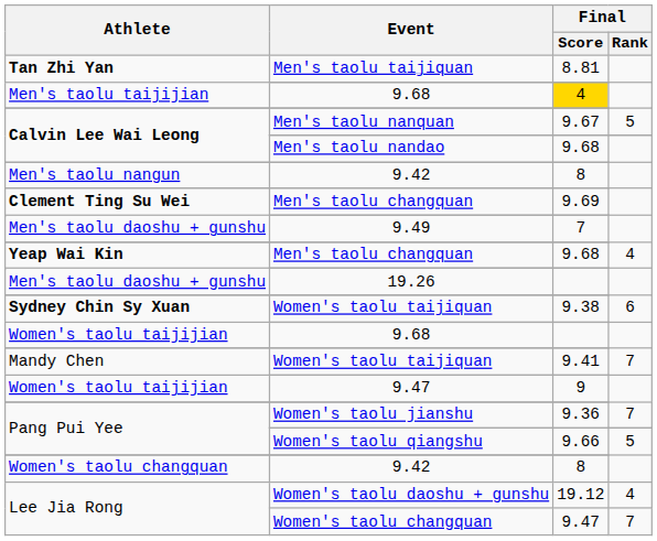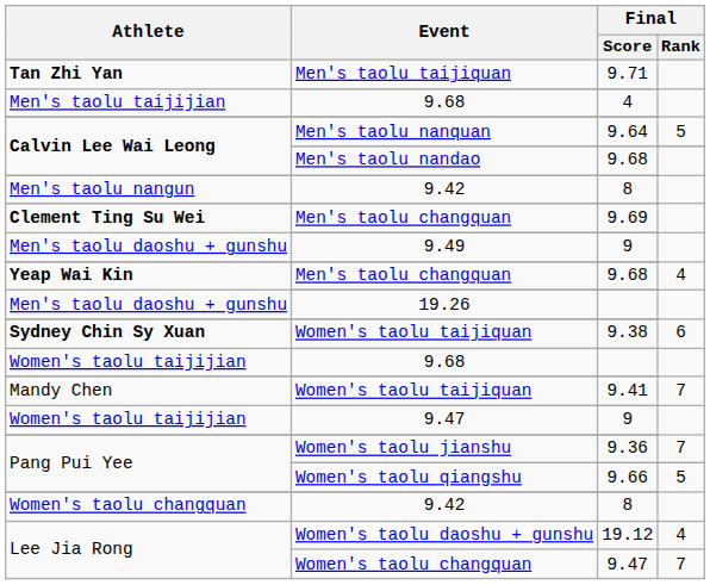Men's taolu taijiquan | Final / Score: 8.81 -> 9.71
Men's taolu taijijian / 9.68 | Final / Score: gold background -> no background
Men's taolu nanquan | Final / Score: 9.67 -> 9.64
9.49 | Final / Score: 7 -> 9
